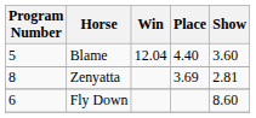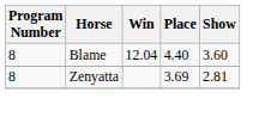Blame | Program Number: 5 -> 8
- row: 6 | Fly Down | 8.60
